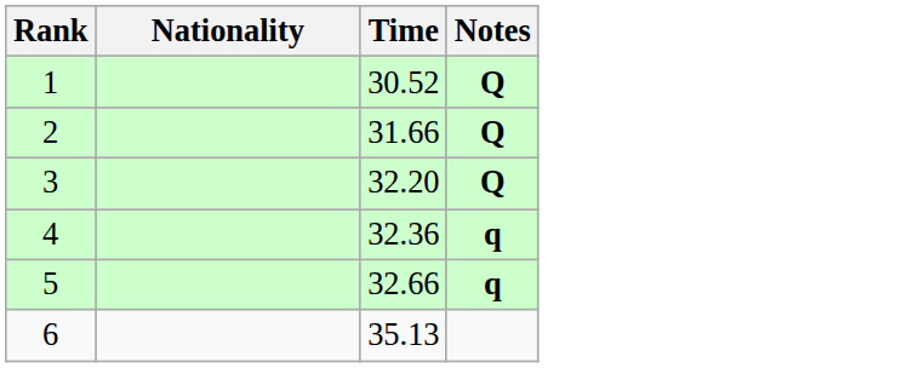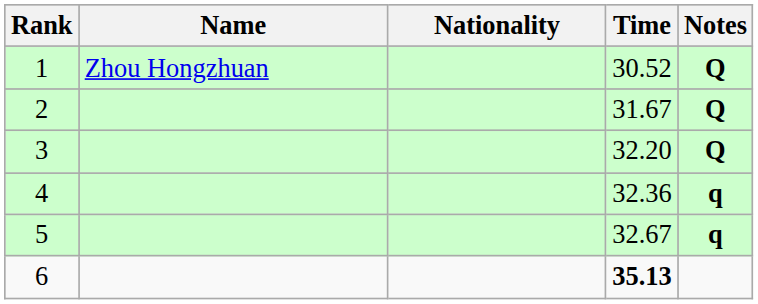+ column: Name | Zhou Hongzhuan
2 | Time: 31.66 -> 31.67
5 | Time: 32.66 -> 32.67
6 | Time: normal -> bold
